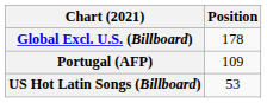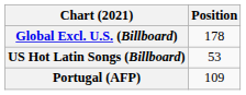rows swapped: Portugal (AFP) <-> US Hot Latin Songs (Billboard)
